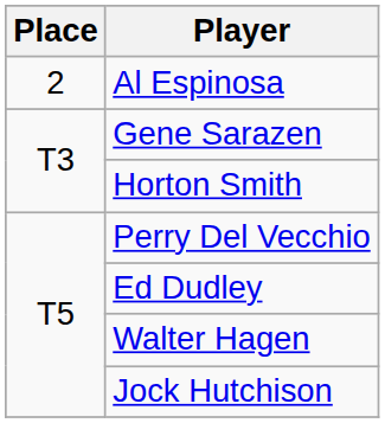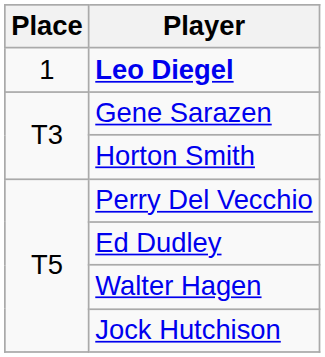+ row: 1 | Leo Diegel
- row: 2 | Al Espinosa
